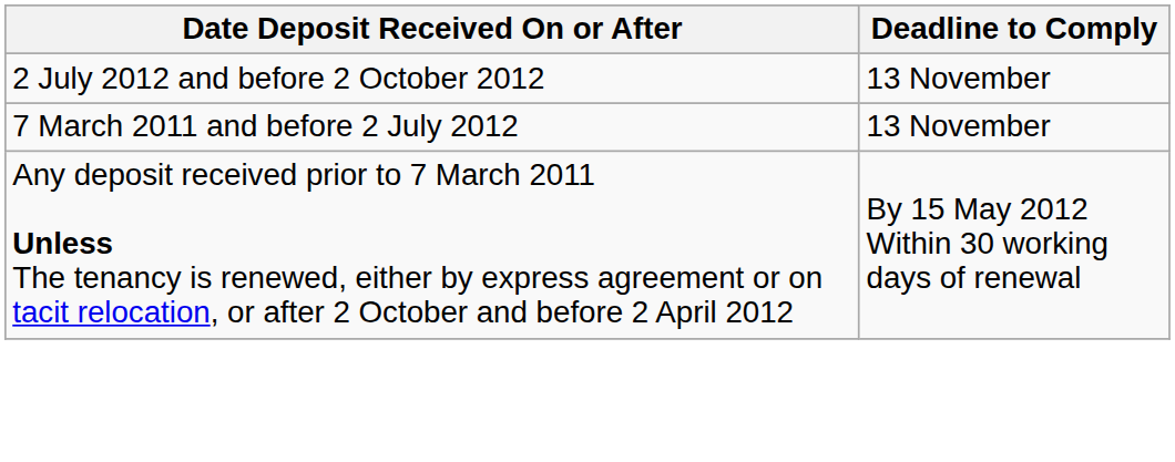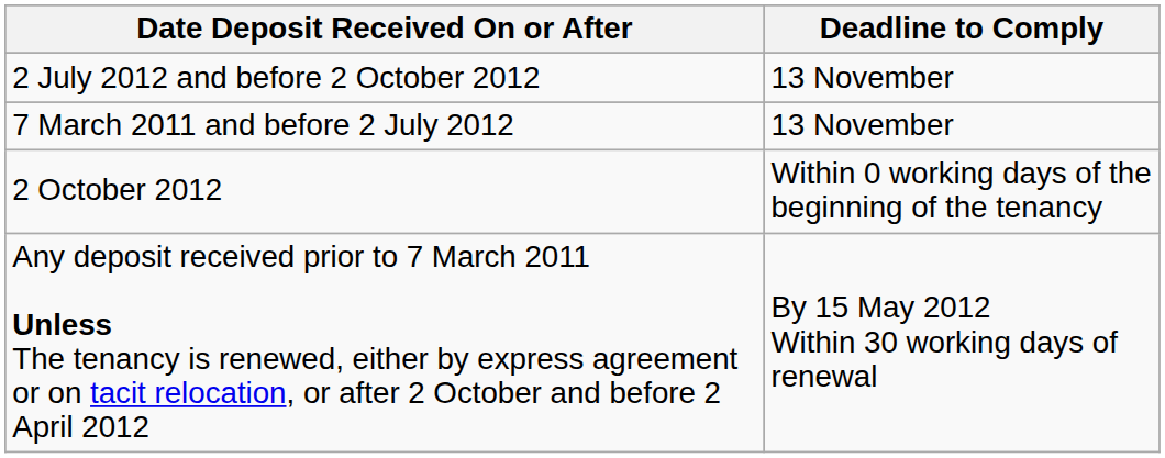+ row: 2 October 2012 | Within 0 working days of the beginning of the tenancy
